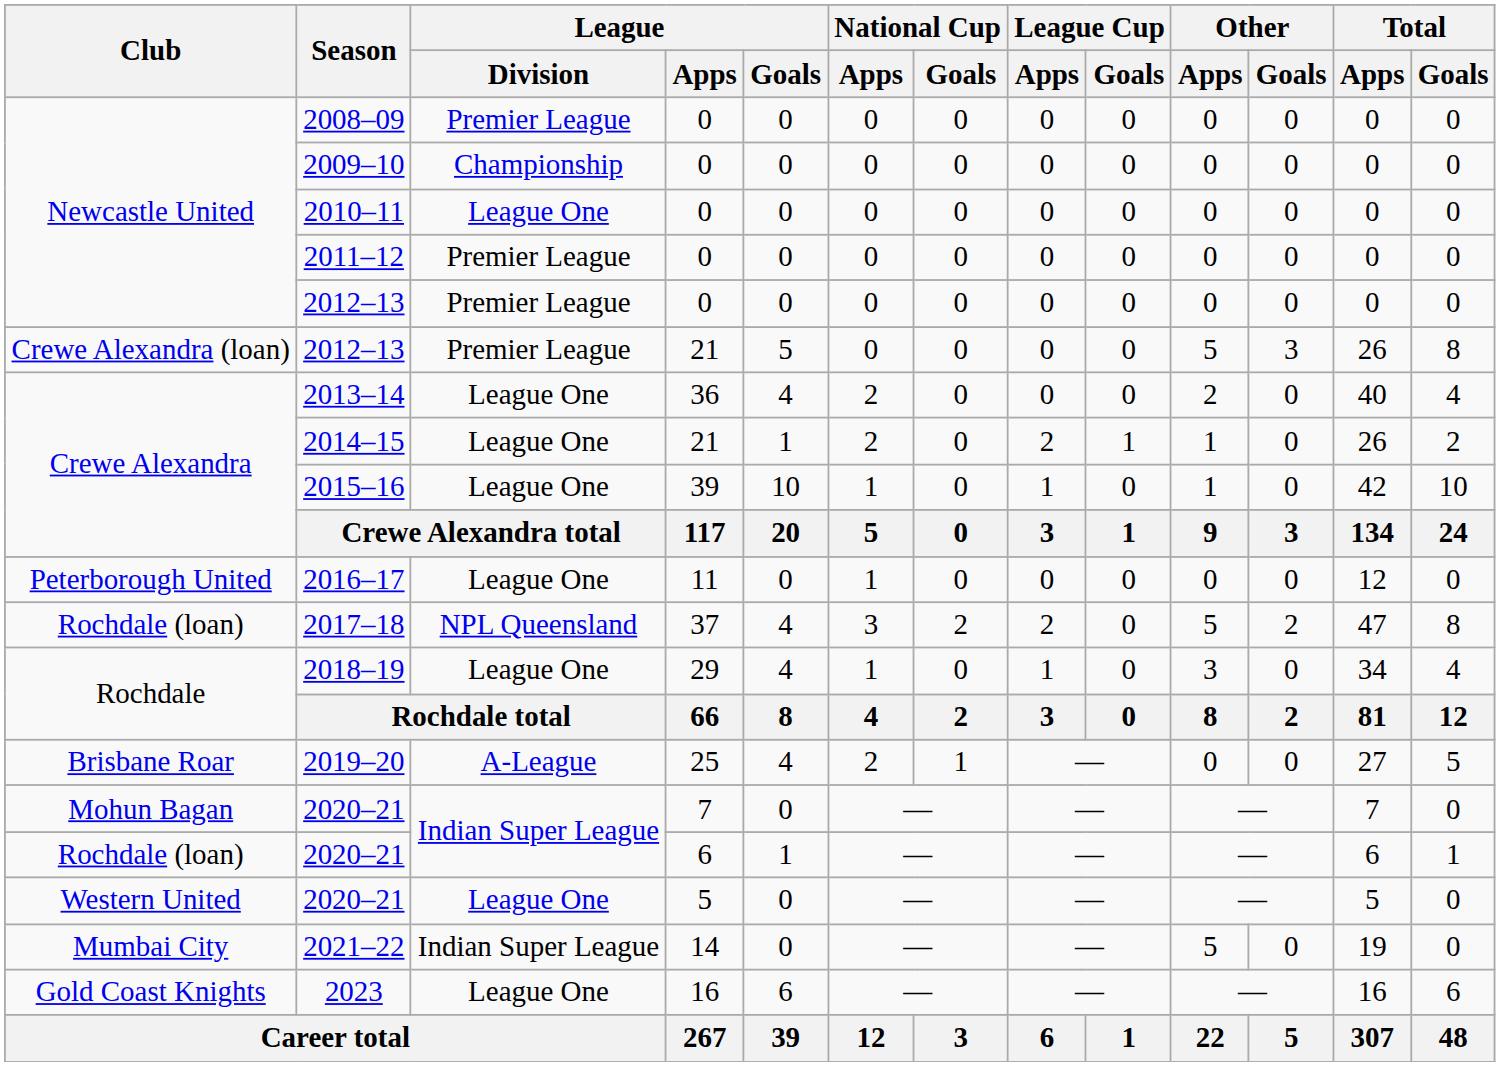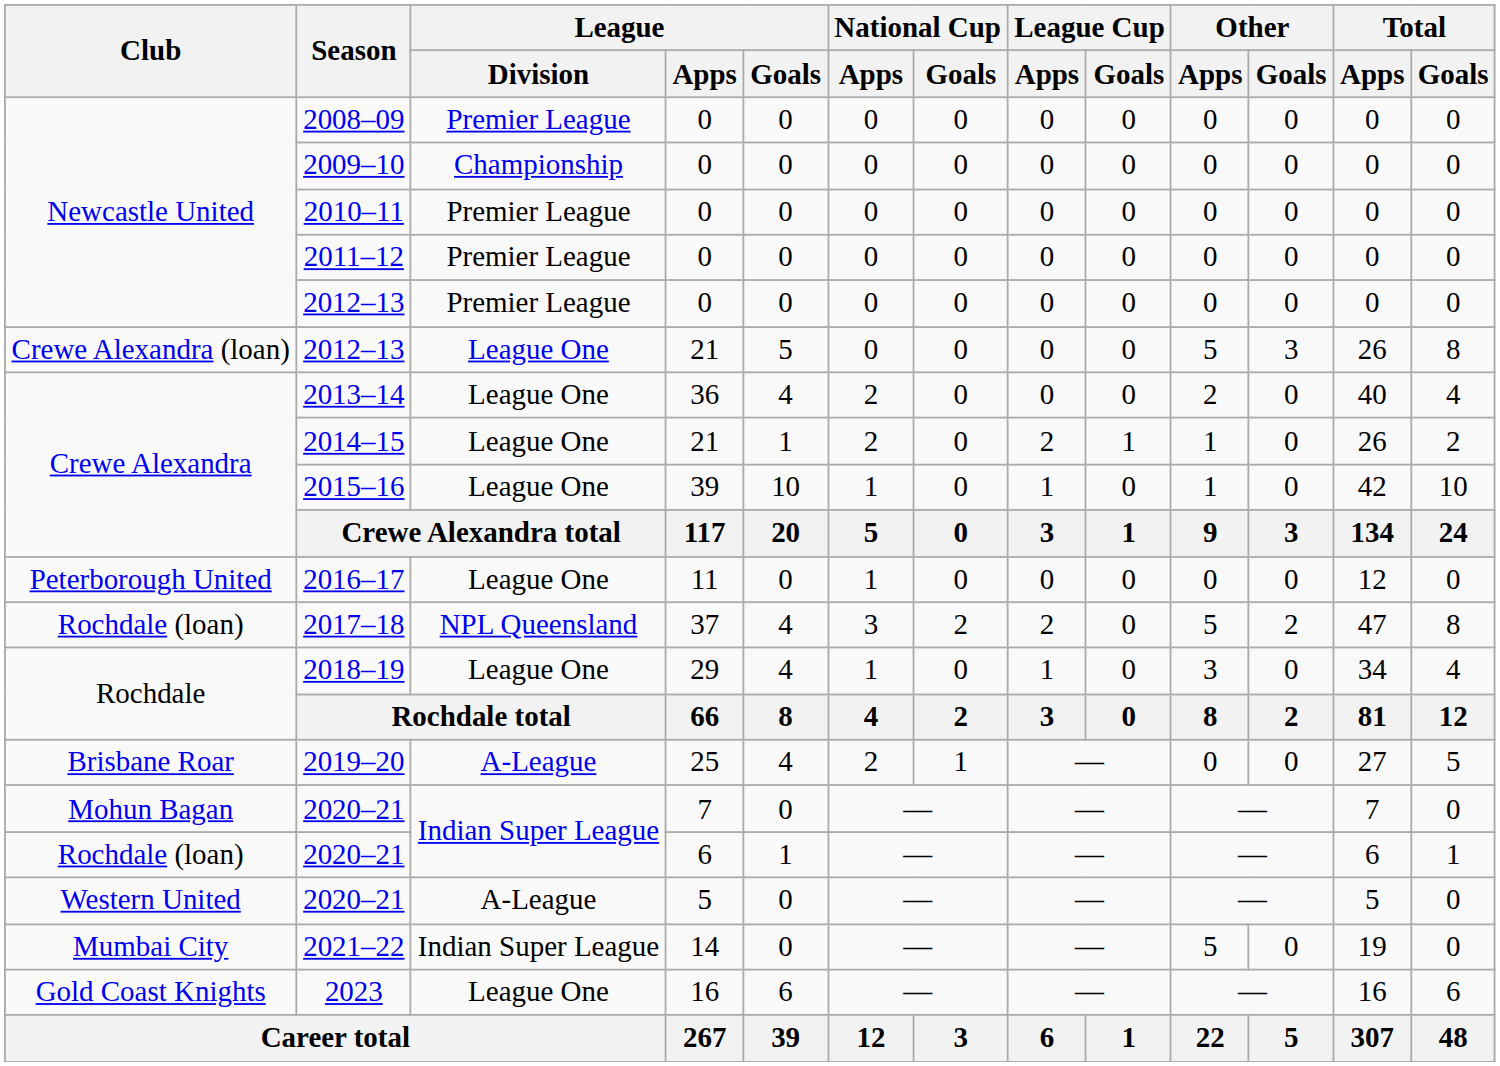2010–11 | League / Division: League One -> Premier League
2012–13 / 21 | League / Division: Premier League -> League One
2020–21 / 5 | League / Division: League One -> A-League
